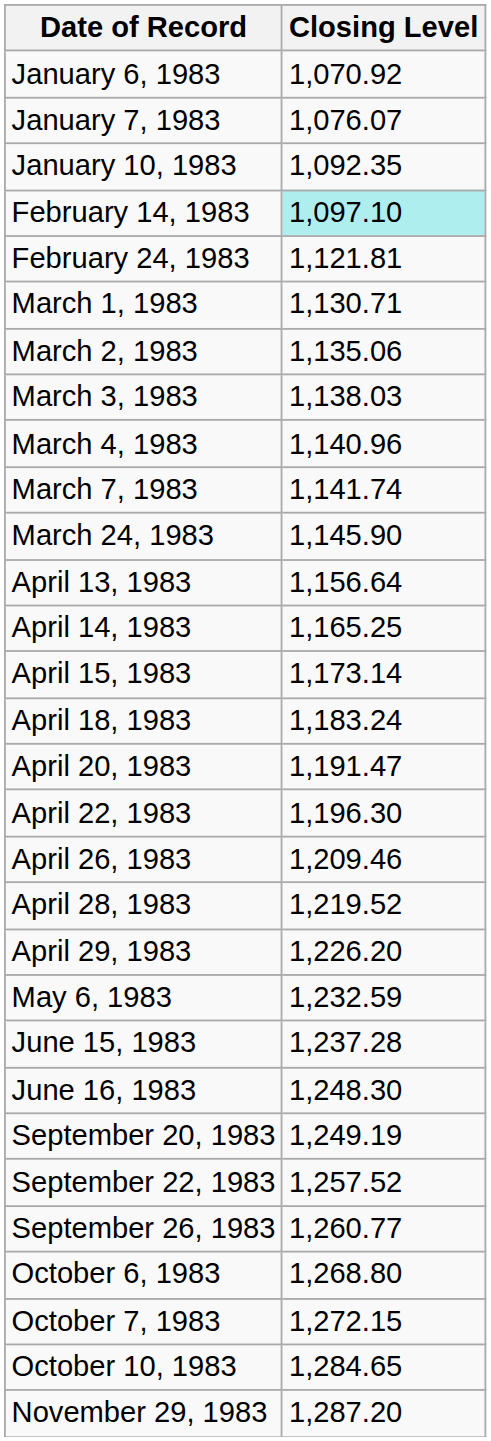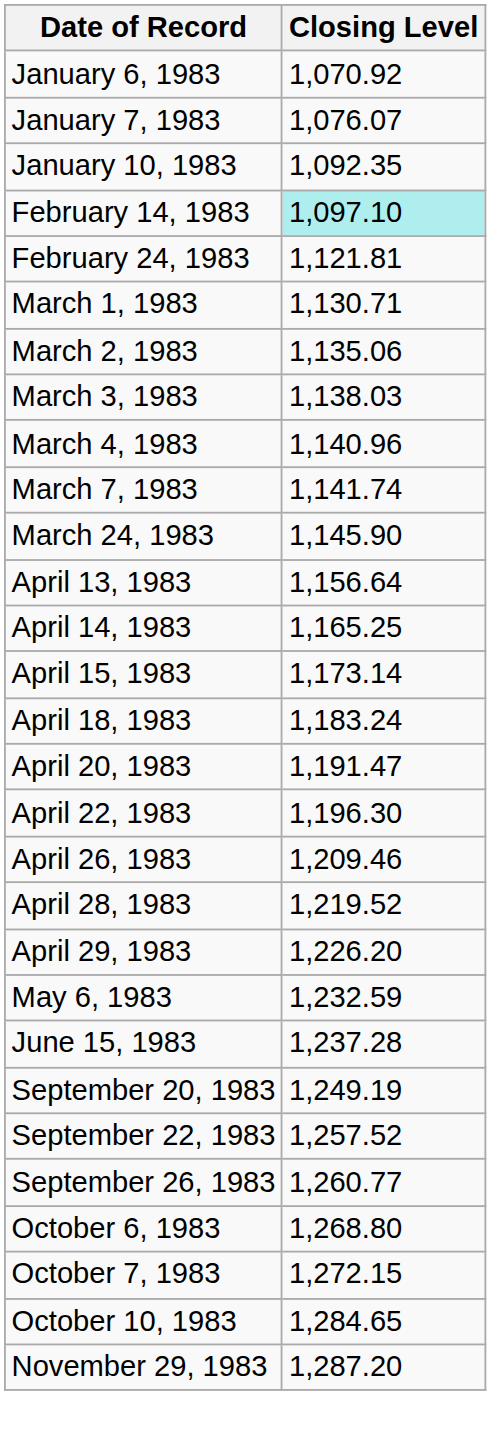- row: June 16, 1983 | 1,248.30
